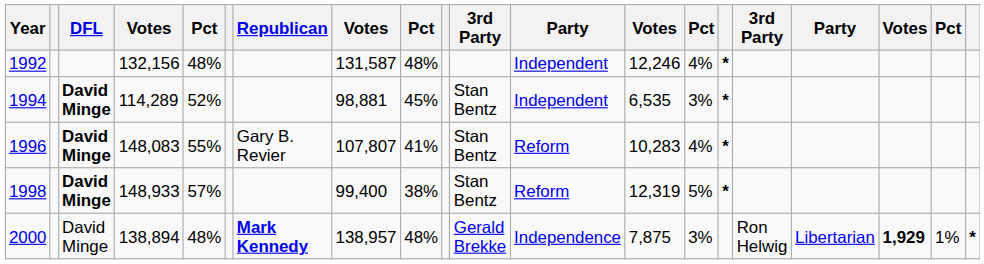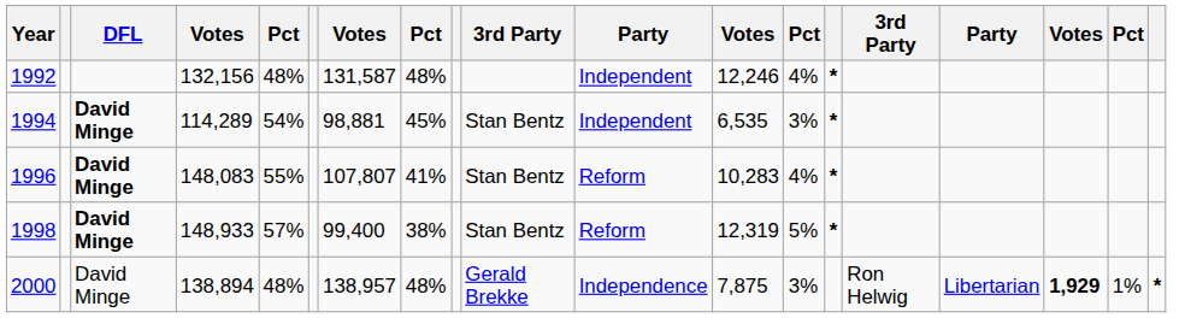- column: Republican | Gary B. Revier | Mark Kennedy
1994 | column 5: 52% -> 54%
